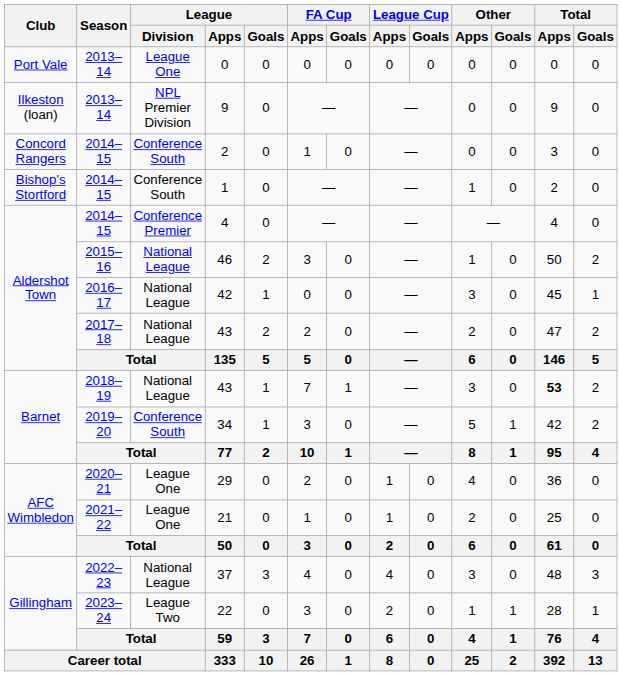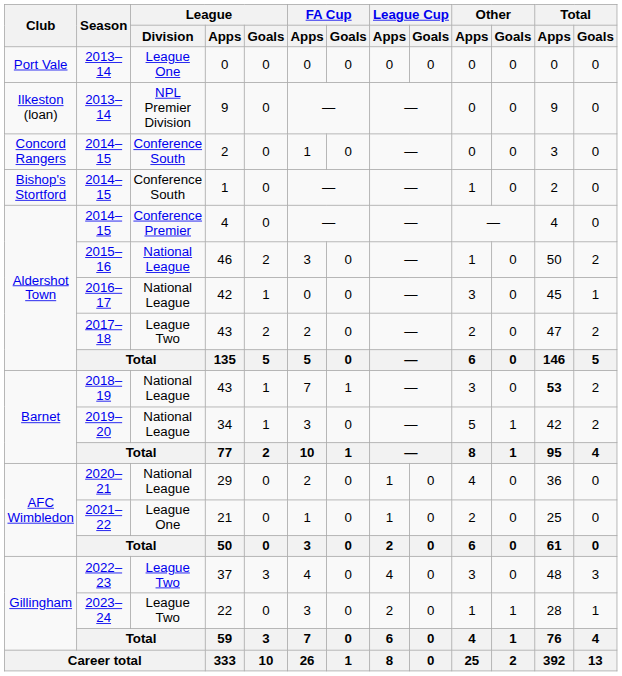2017–18 / 43 | League / Division: National League -> League Two
34 | League / Division: Conference South -> National League
29 | League / Division: League One -> National League
37 | League / Division: National League -> League Two
